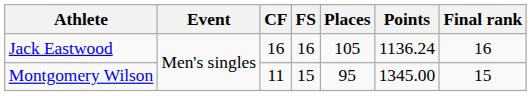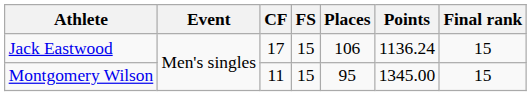Jack Eastwood | CF: 16 -> 17
Jack Eastwood | FS: 16 -> 15
Jack Eastwood | Places: 105 -> 106
Jack Eastwood | Final rank: 16 -> 15
